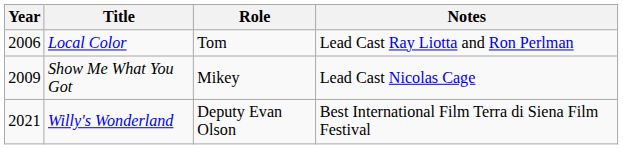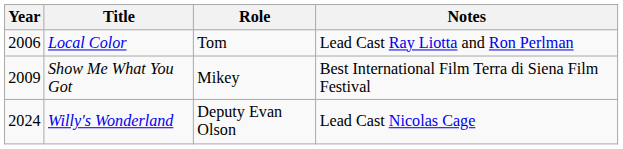Show Me What You Got | Notes: Lead Cast Nicolas Cage -> Best International Film Terra di Siena Film Festival
Willy's Wonderland | Year: 2021 -> 2024
Willy's Wonderland | Notes: Best International Film Terra di Siena Film Festival -> Lead Cast Nicolas Cage
